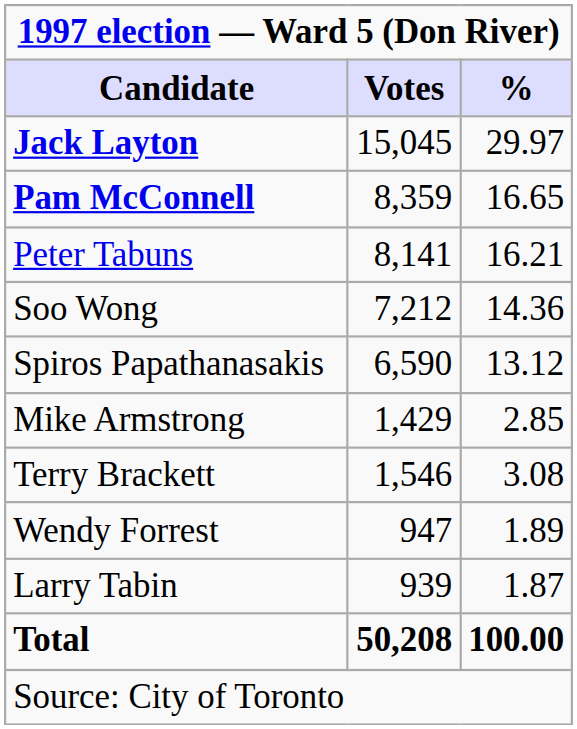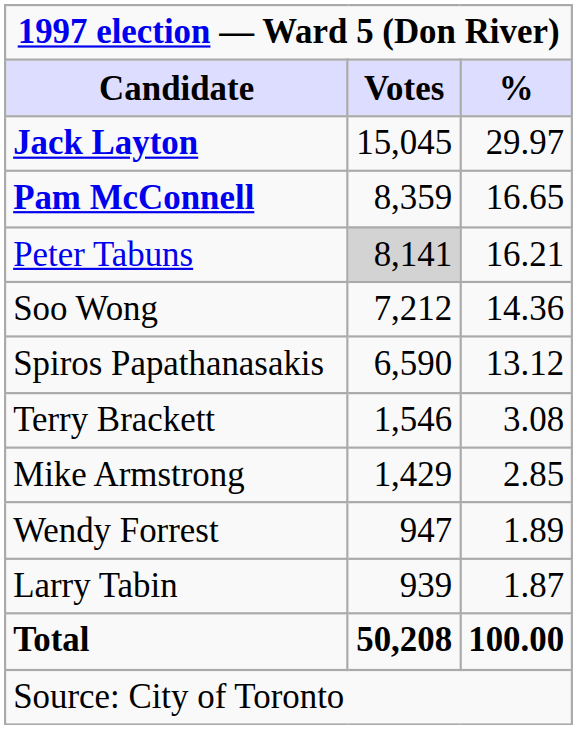Peter Tabuns | Votes: no background -> lightgrey background
rows swapped: Terry Brackett <-> Mike Armstrong
